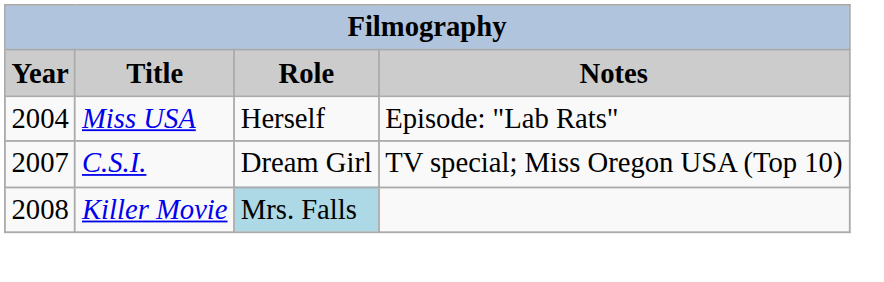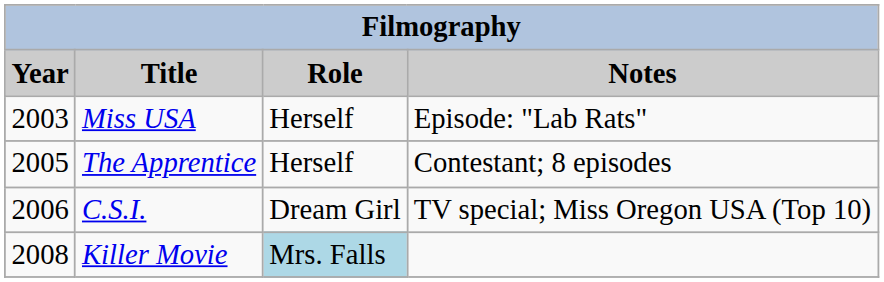Miss USA | Year: 2004 -> 2003
+ row: 2005 | The Apprentice | Herself | Contestant; 8 episodes
C.S.I. | Year: 2007 -> 2006
